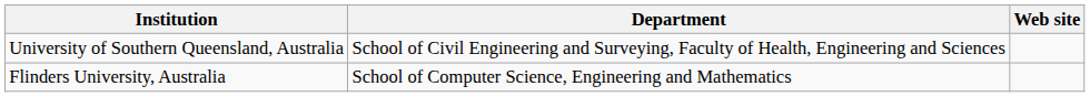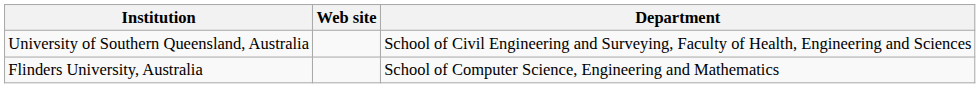columns swapped: Department <-> Web site
